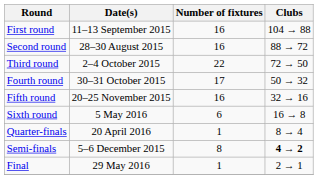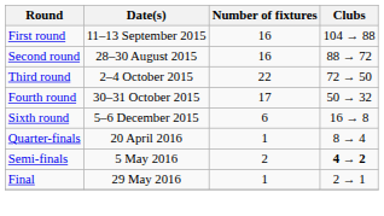- row: Fifth round | 20–25 November 2015 | 16 | 32 → 16
Sixth round | Date(s): 5 May 2016 -> 5–6 December 2015
Semi-finals | Date(s): 5–6 December 2015 -> 5 May 2016
Semi-finals | Number of fixtures: 8 -> 2
